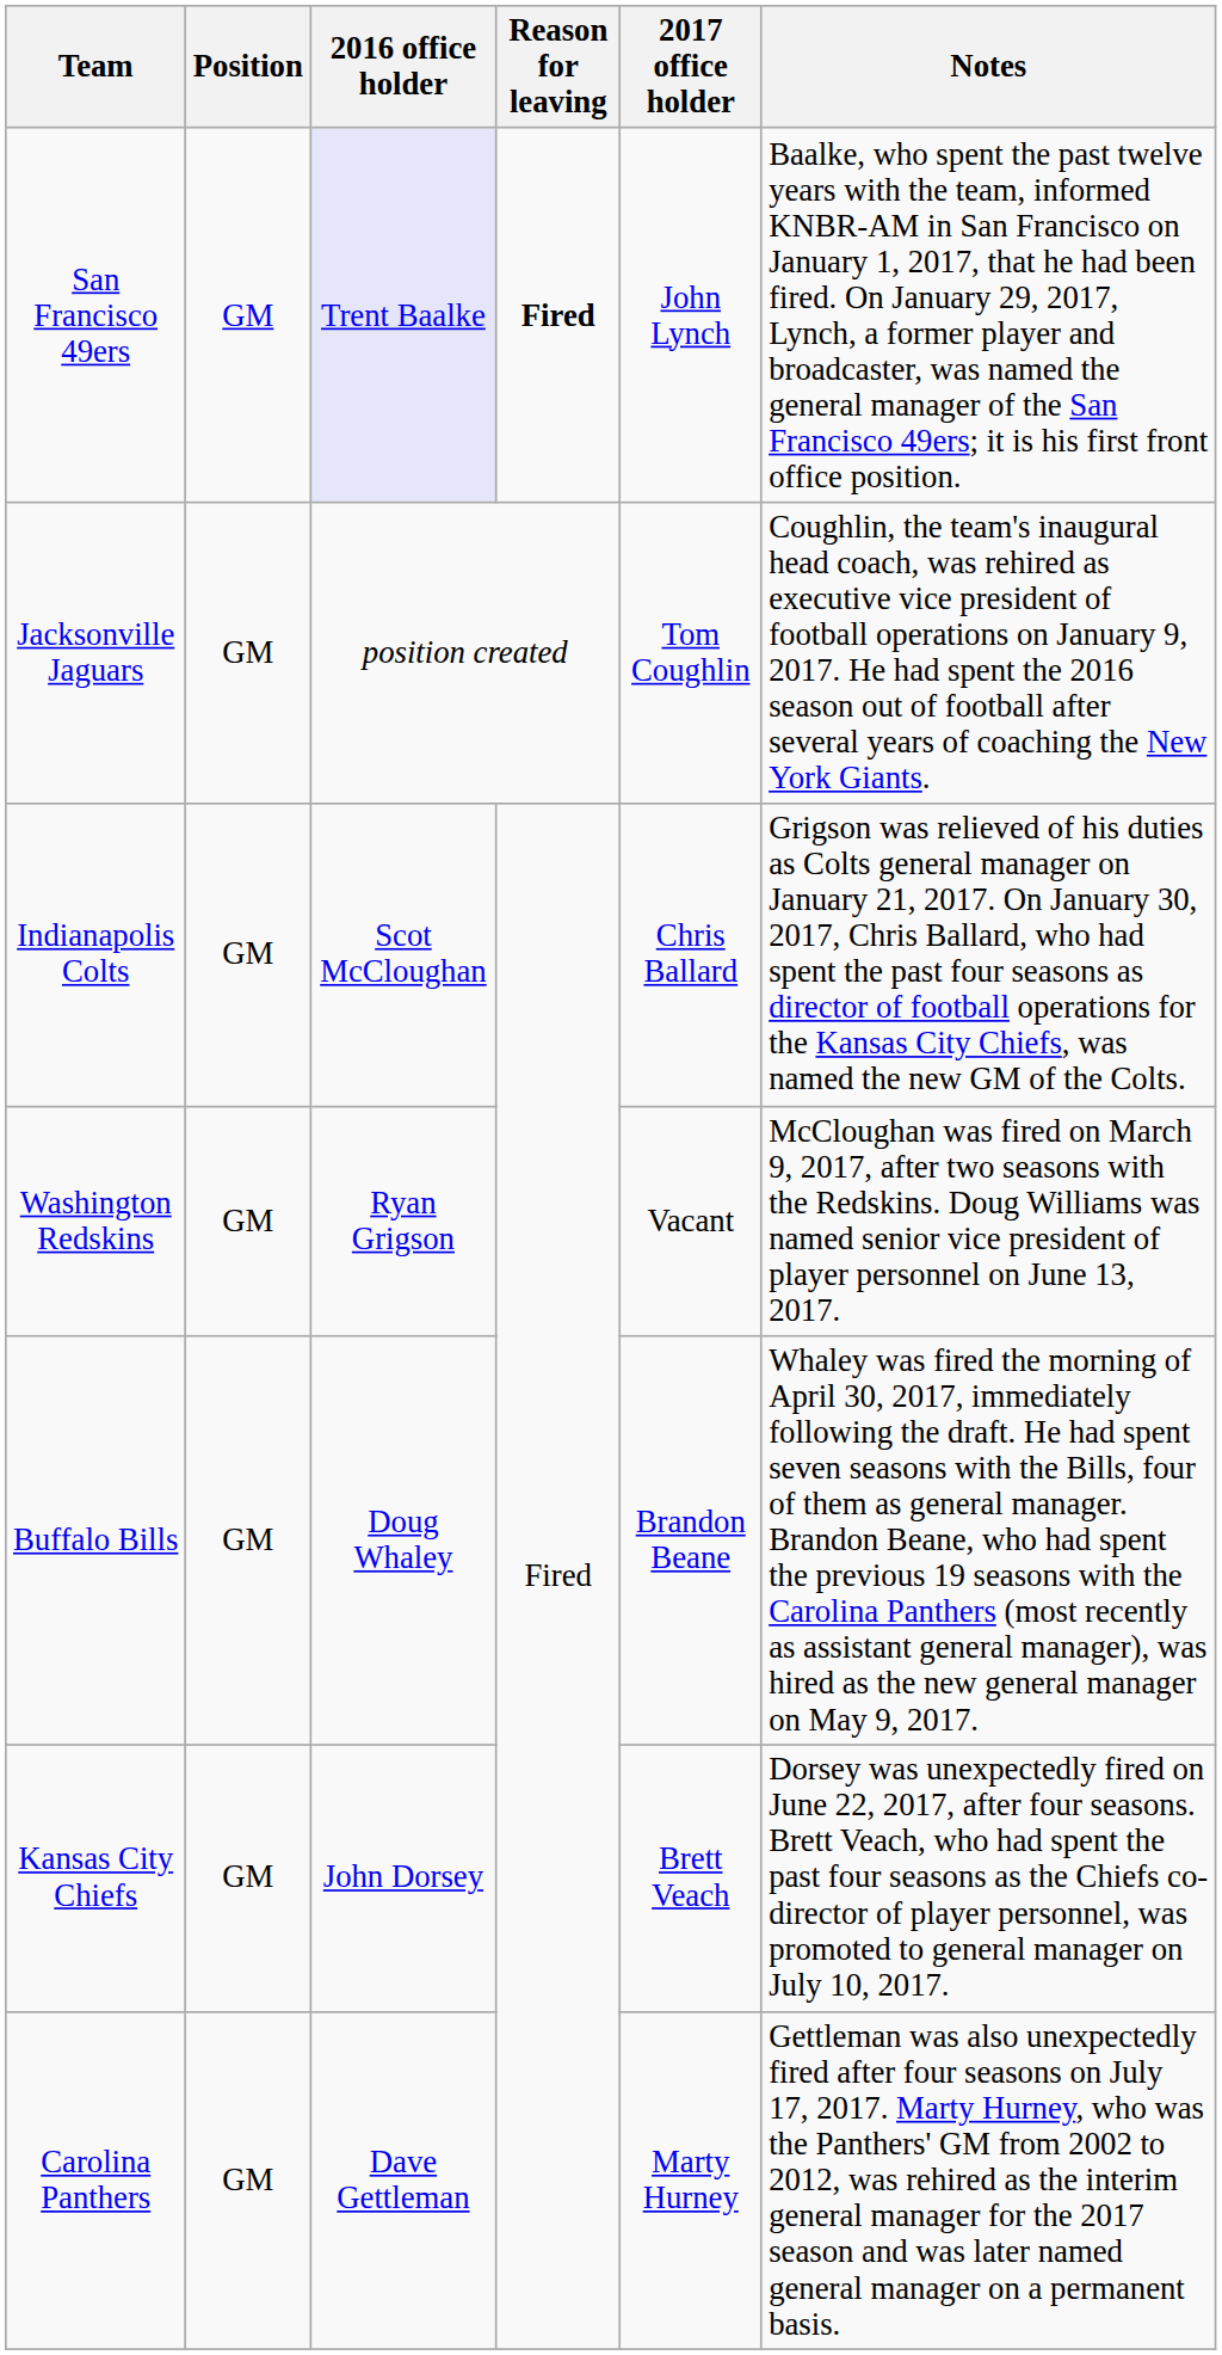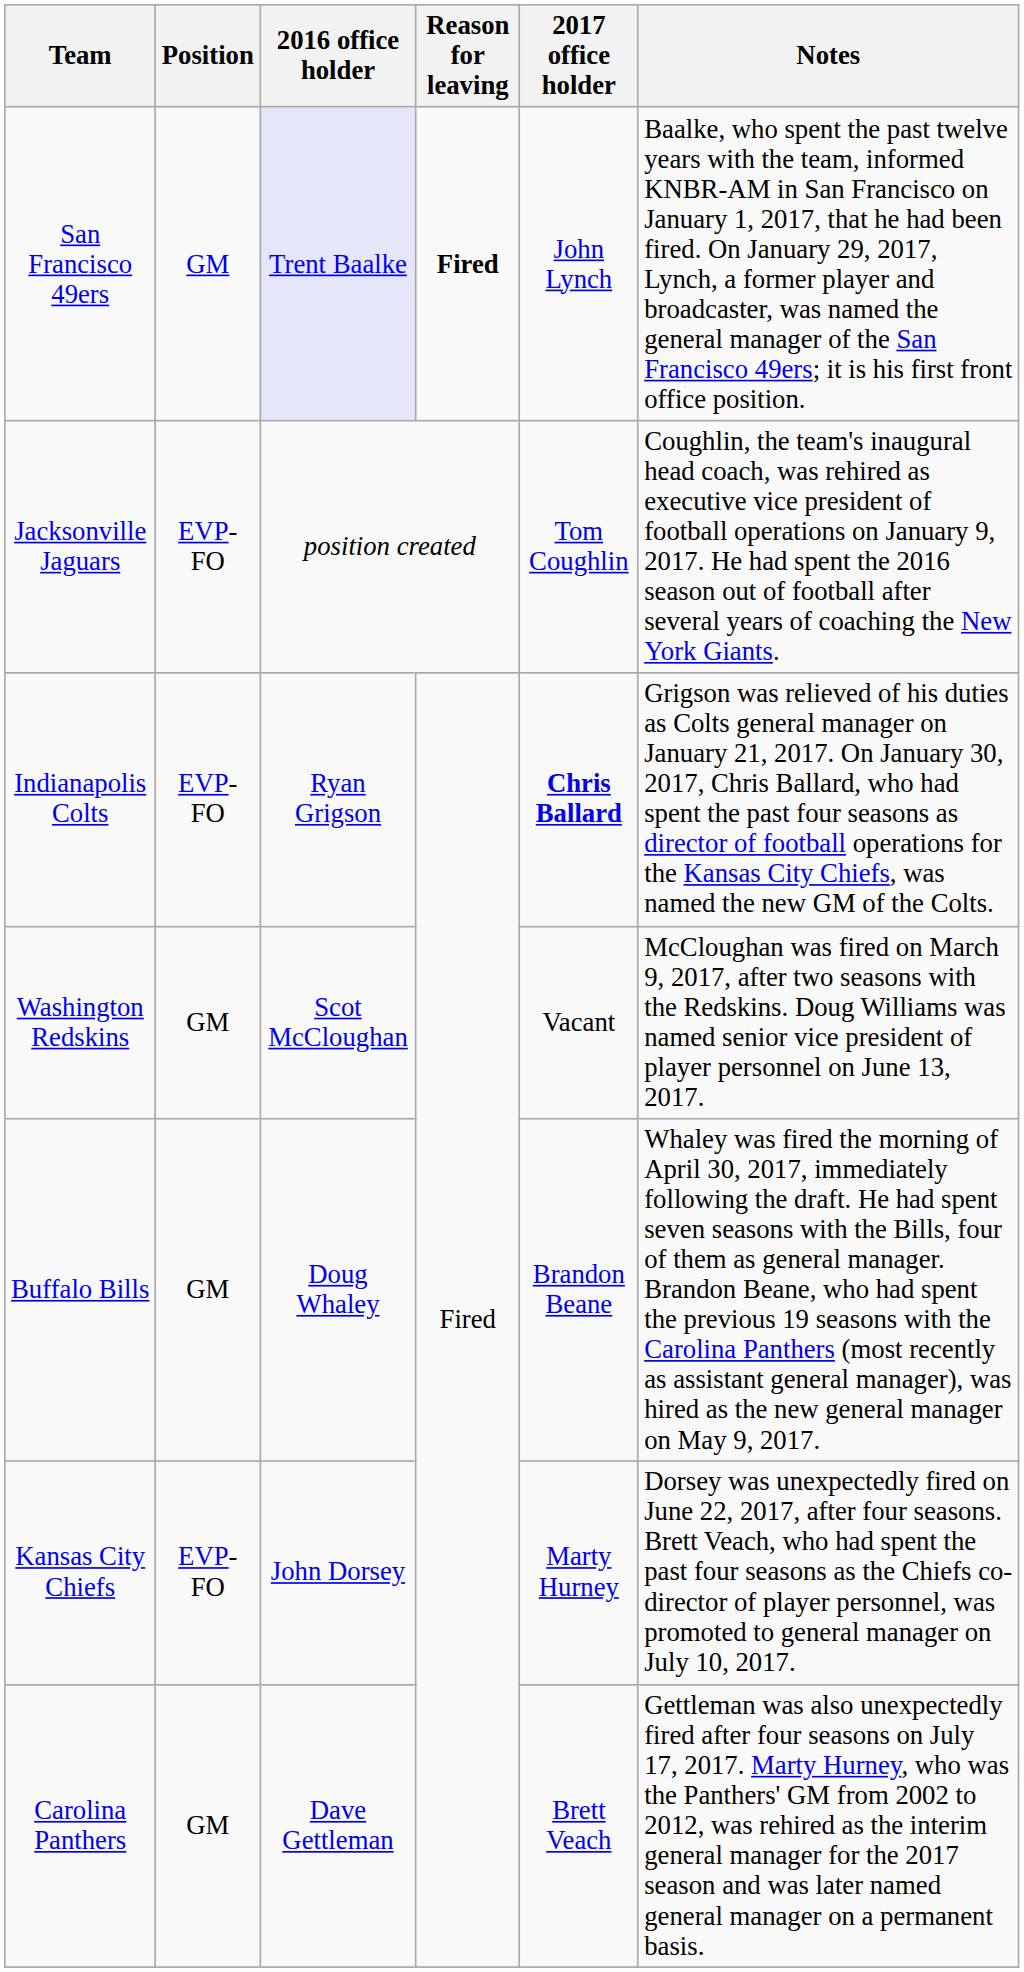Jacksonville Jaguars | Position: GM -> EVP-FO
Indianapolis Colts | Position: GM -> EVP-FO
Indianapolis Colts | 2016 office holder: Scot McCloughan -> Ryan Grigson
Indianapolis Colts | 2017 office holder: normal -> bold
Washington Redskins | 2016 office holder: Ryan Grigson -> Scot McCloughan
Kansas City Chiefs | Position: GM -> EVP-FO
Kansas City Chiefs | 2017 office holder: Brett Veach -> Marty Hurney
Carolina Panthers | 2017 office holder: Marty Hurney -> Brett Veach
